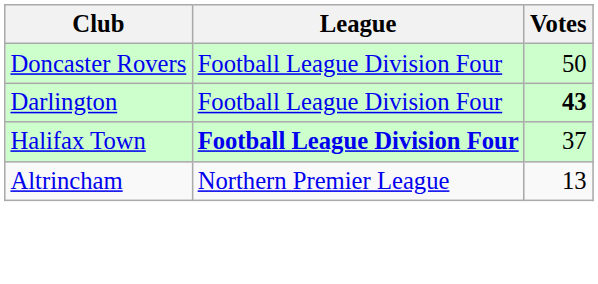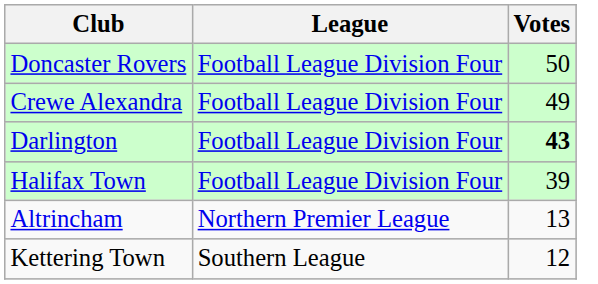+ row: Crewe Alexandra | Football League Division Four | 49
Halifax Town | League: bold -> normal
Halifax Town | Votes: 37 -> 39
+ row: Kettering Town | Southern League | 12
